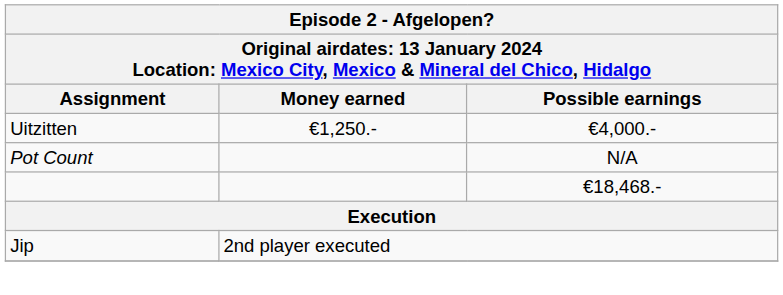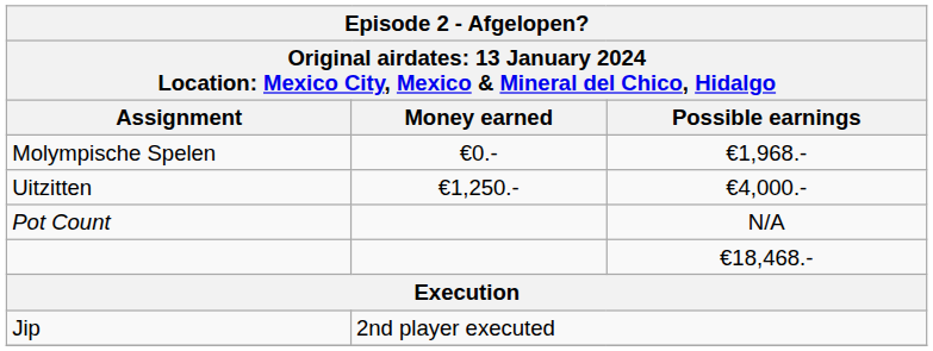+ row: Molympische Spelen | €0.- | €1,968.-
